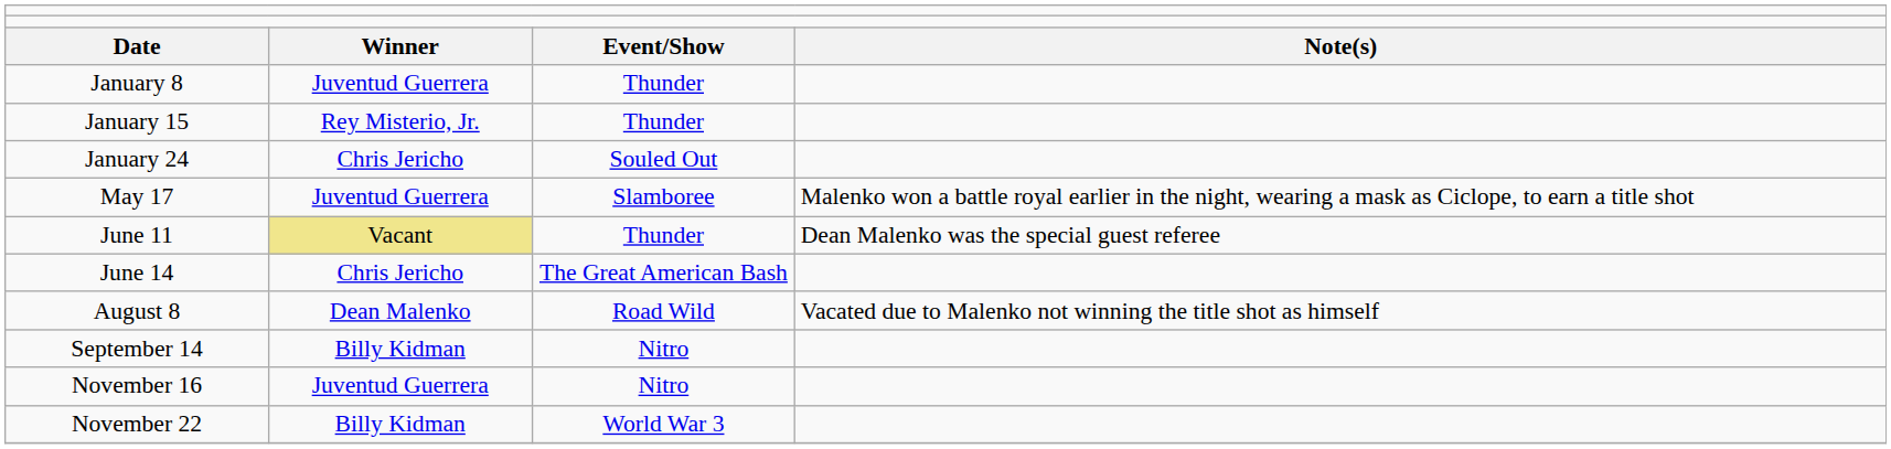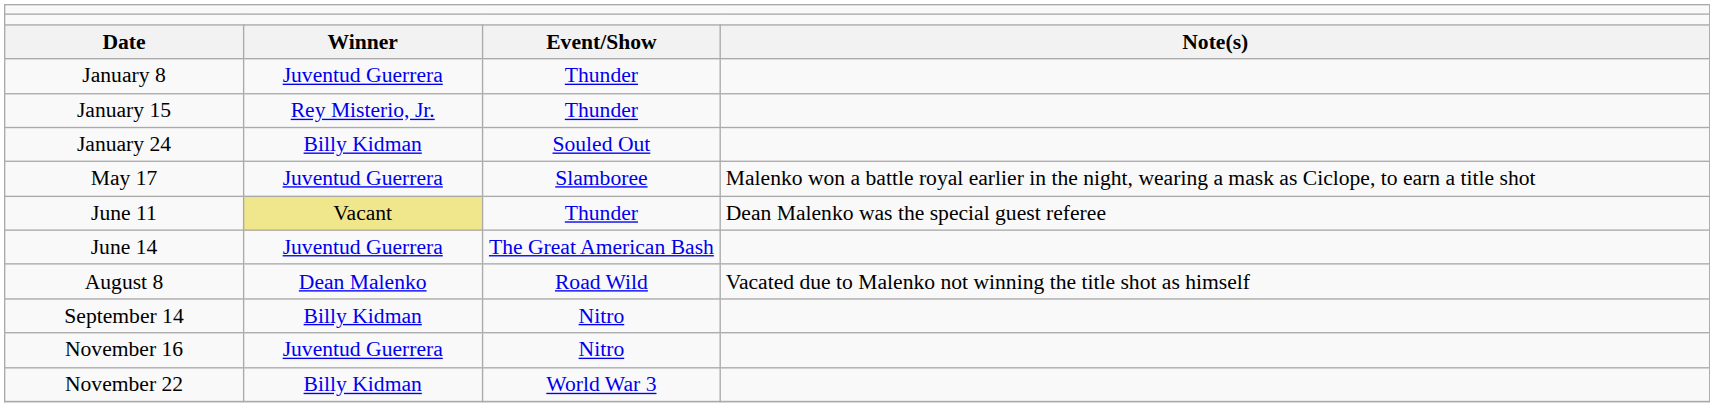January 24 | column 2: Chris Jericho -> Billy Kidman
June 14 | column 2: Chris Jericho -> Juventud Guerrera
